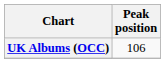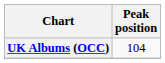UK Albums (OCC) | Peak position: 106 -> 104
